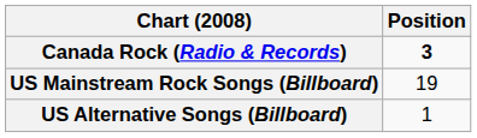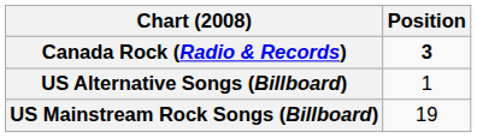rows swapped: US Alternative Songs (Billboard) <-> US Mainstream Rock Songs (Billboard)
